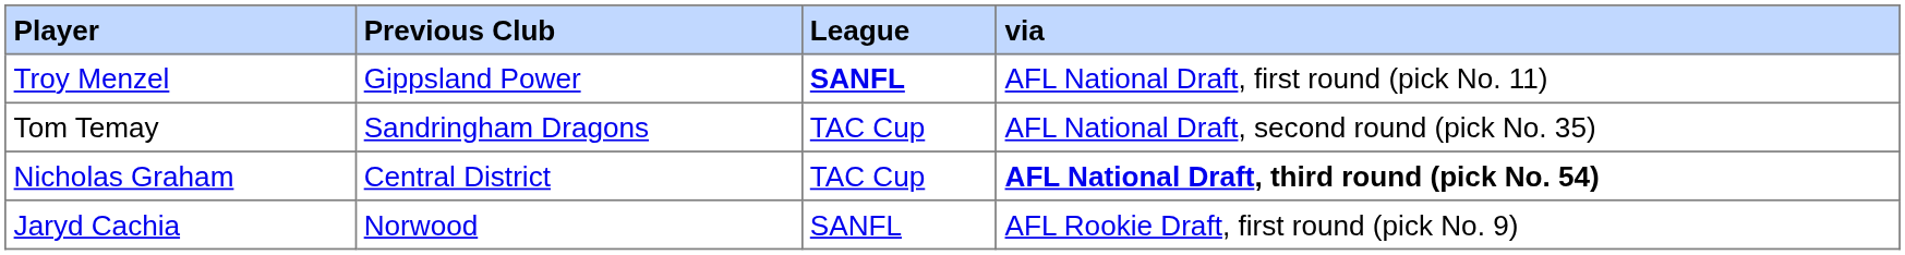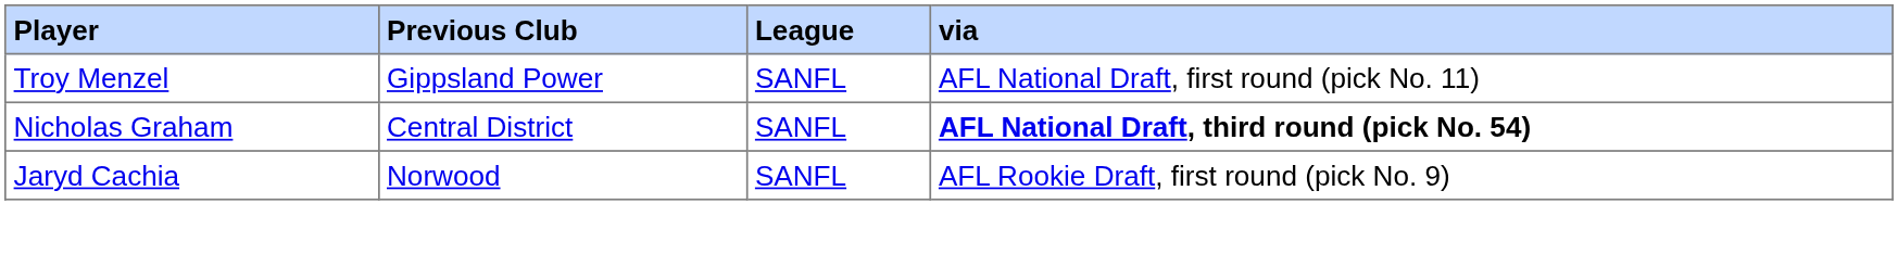Troy Menzel | League: bold -> normal
- row: Tom Temay | Sandringham Dragons | TAC Cup | AFL National Draft, second round (pick No. 35)
Nicholas Graham | League: TAC Cup -> SANFL
